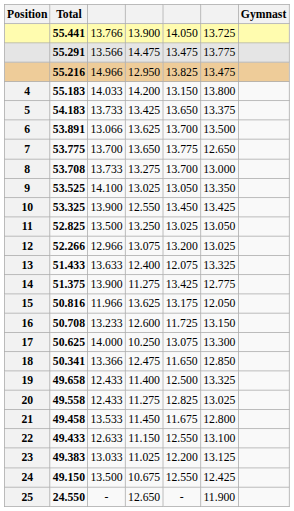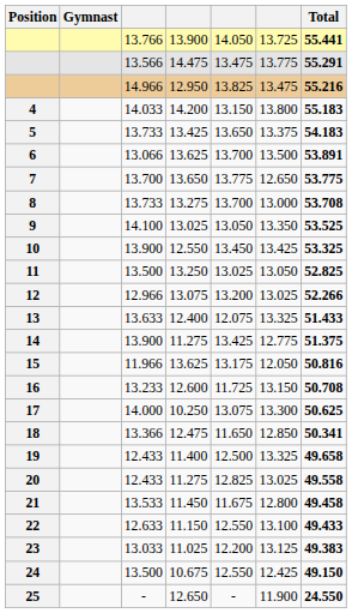columns swapped: Gymnast <-> Total
